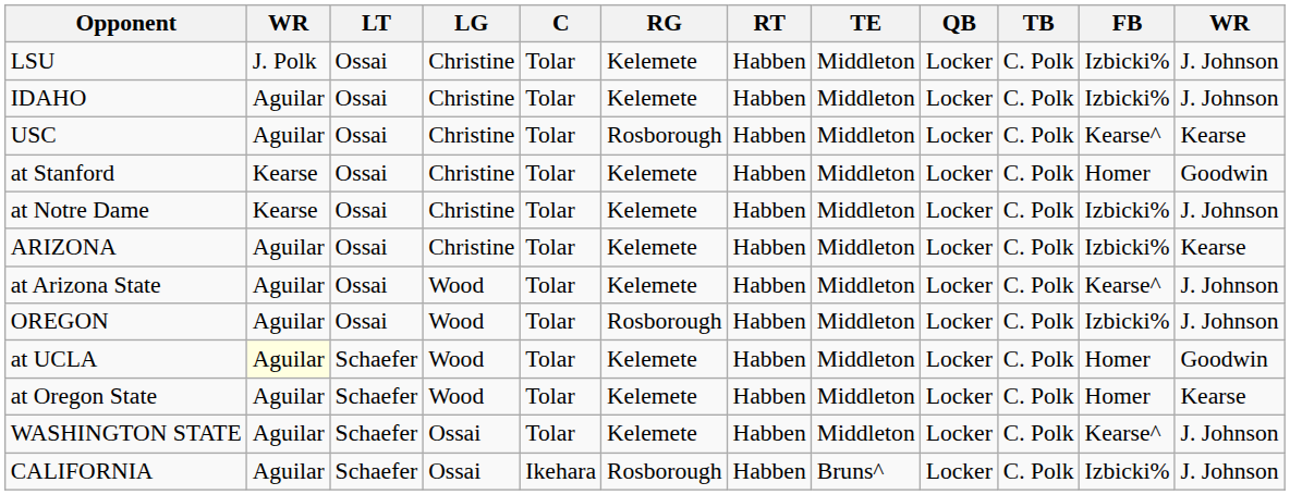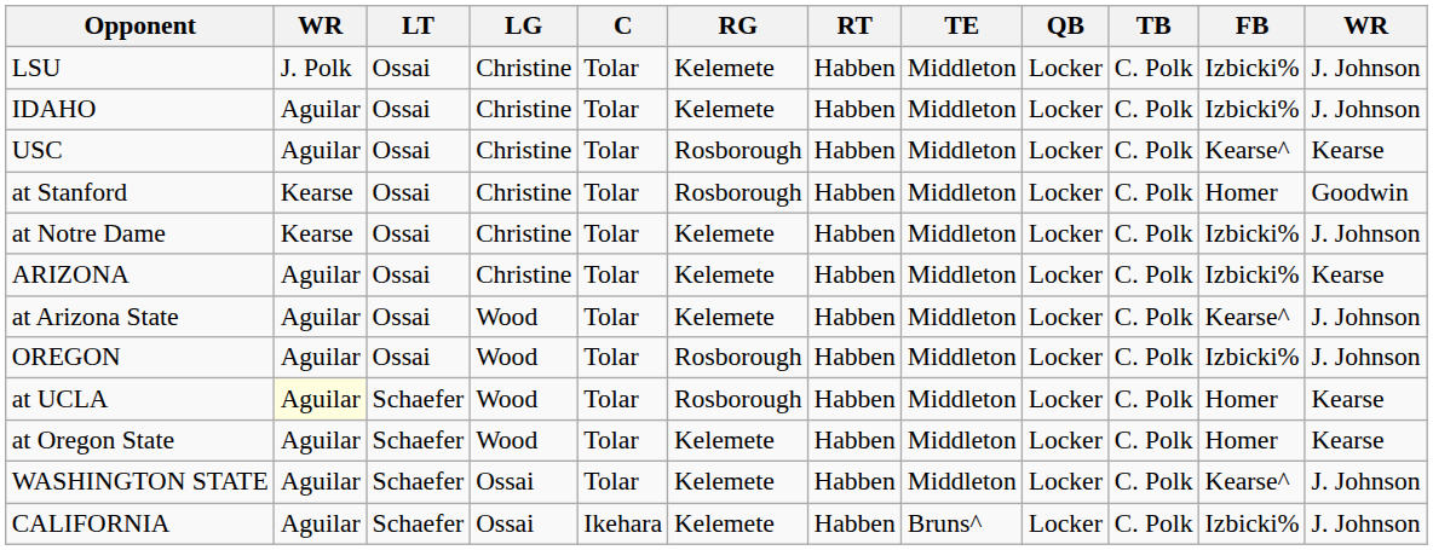at Stanford | RG: Kelemete -> Rosborough
at UCLA | RG: Kelemete -> Rosborough
at UCLA | column 12: Goodwin -> Kearse
CALIFORNIA | RG: Rosborough -> Kelemete
